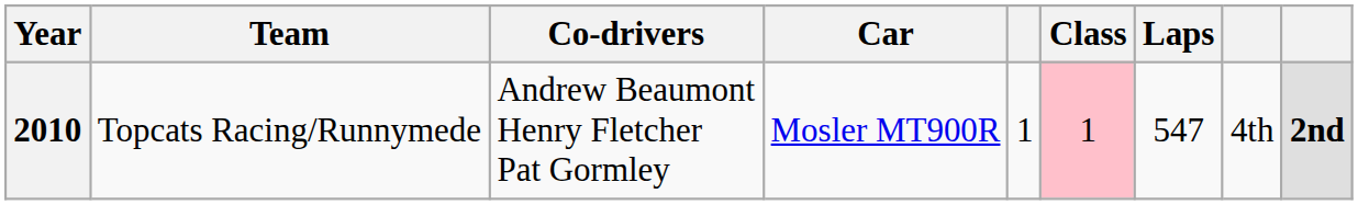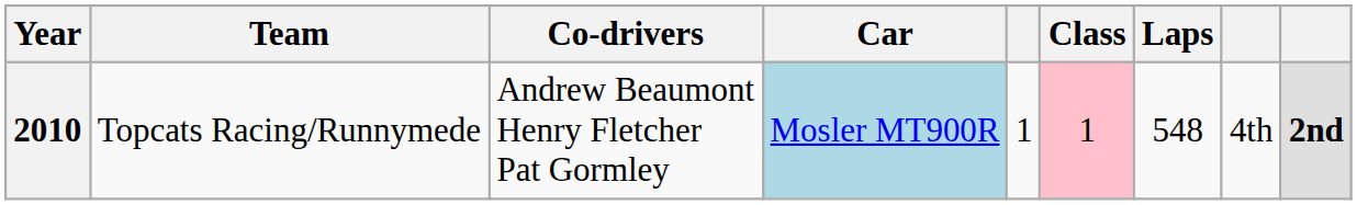2010 | Car: no background -> lightblue background
2010 | Laps: 547 -> 548
